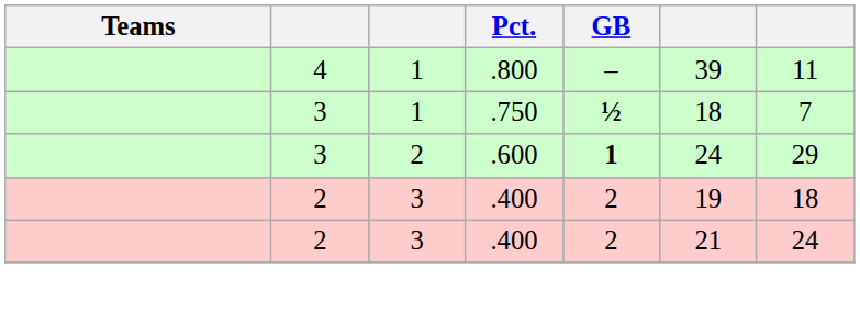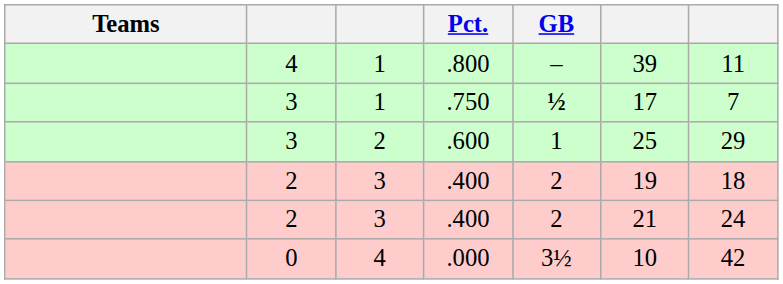.750 | column 6: 18 -> 17
.600 | GB: bold -> normal
.600 | column 6: 24 -> 25
+ row: 0 | 4 | .000 | 3½ | 10 | 42
